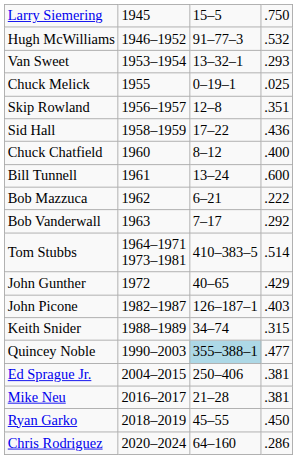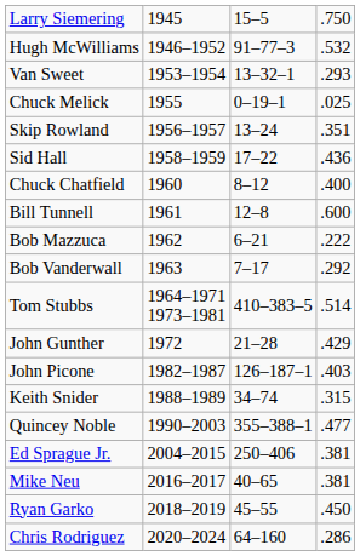Skip Rowland | column 3: 12–8 -> 13–24
Bill Tunnell | column 3: 13–24 -> 12–8
John Gunther | column 3: 40–65 -> 21–28
Quincey Noble | column 3: lightblue background -> no background
Mike Neu | column 3: 21–28 -> 40–65
